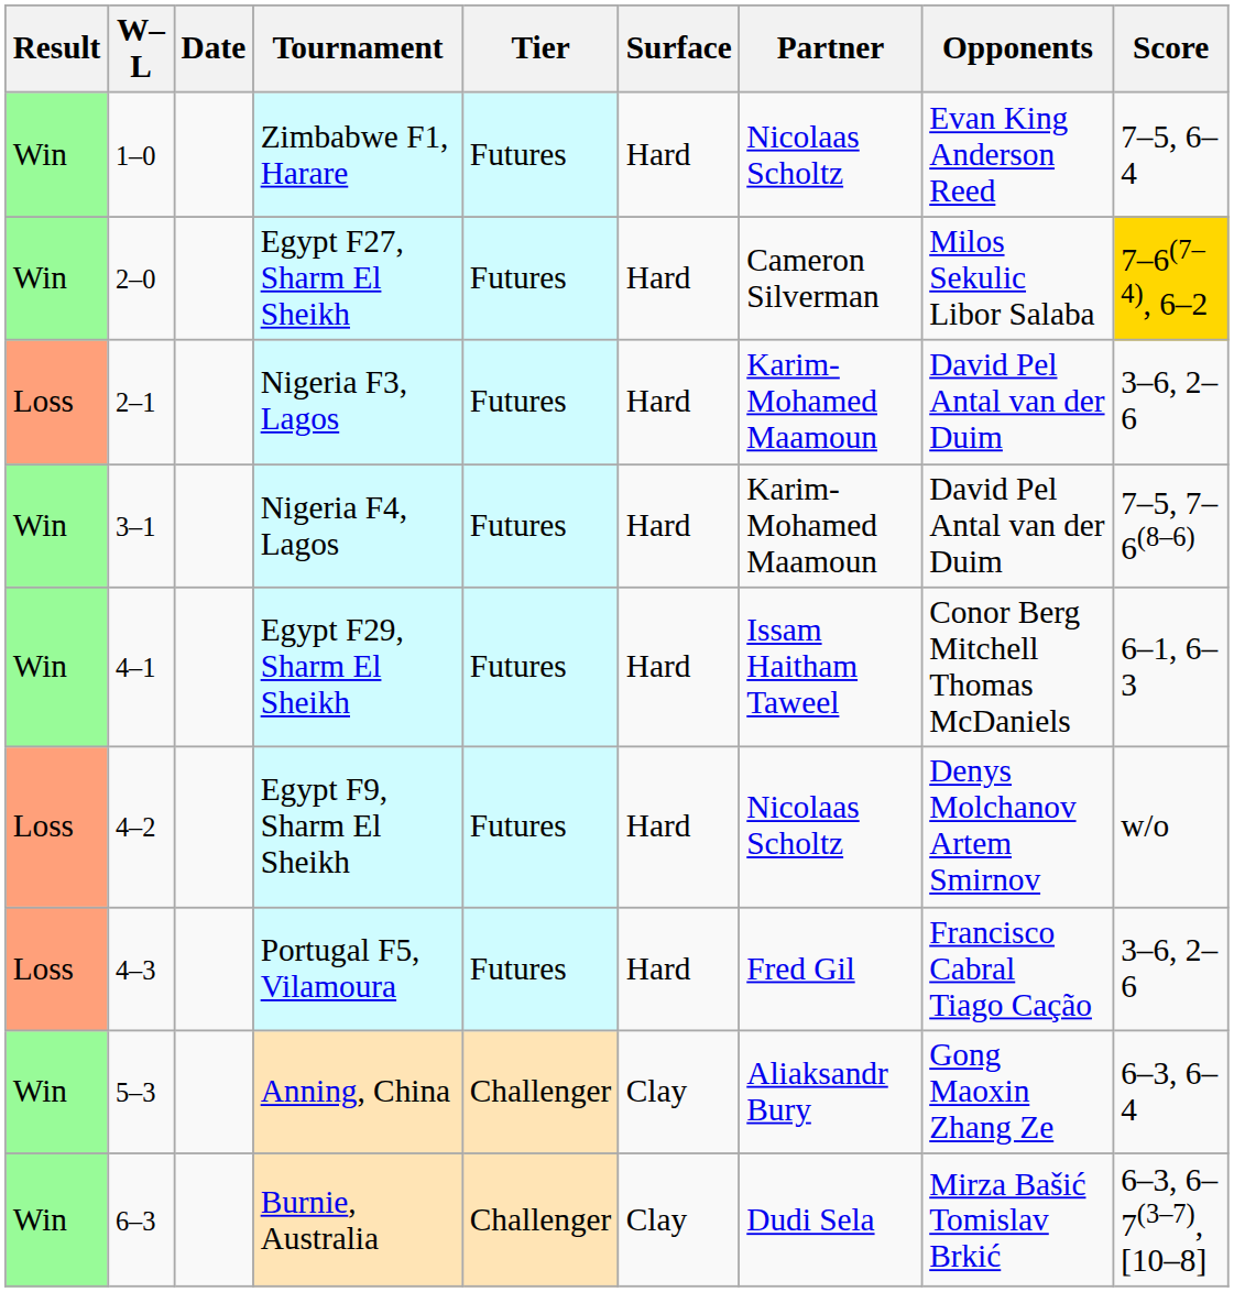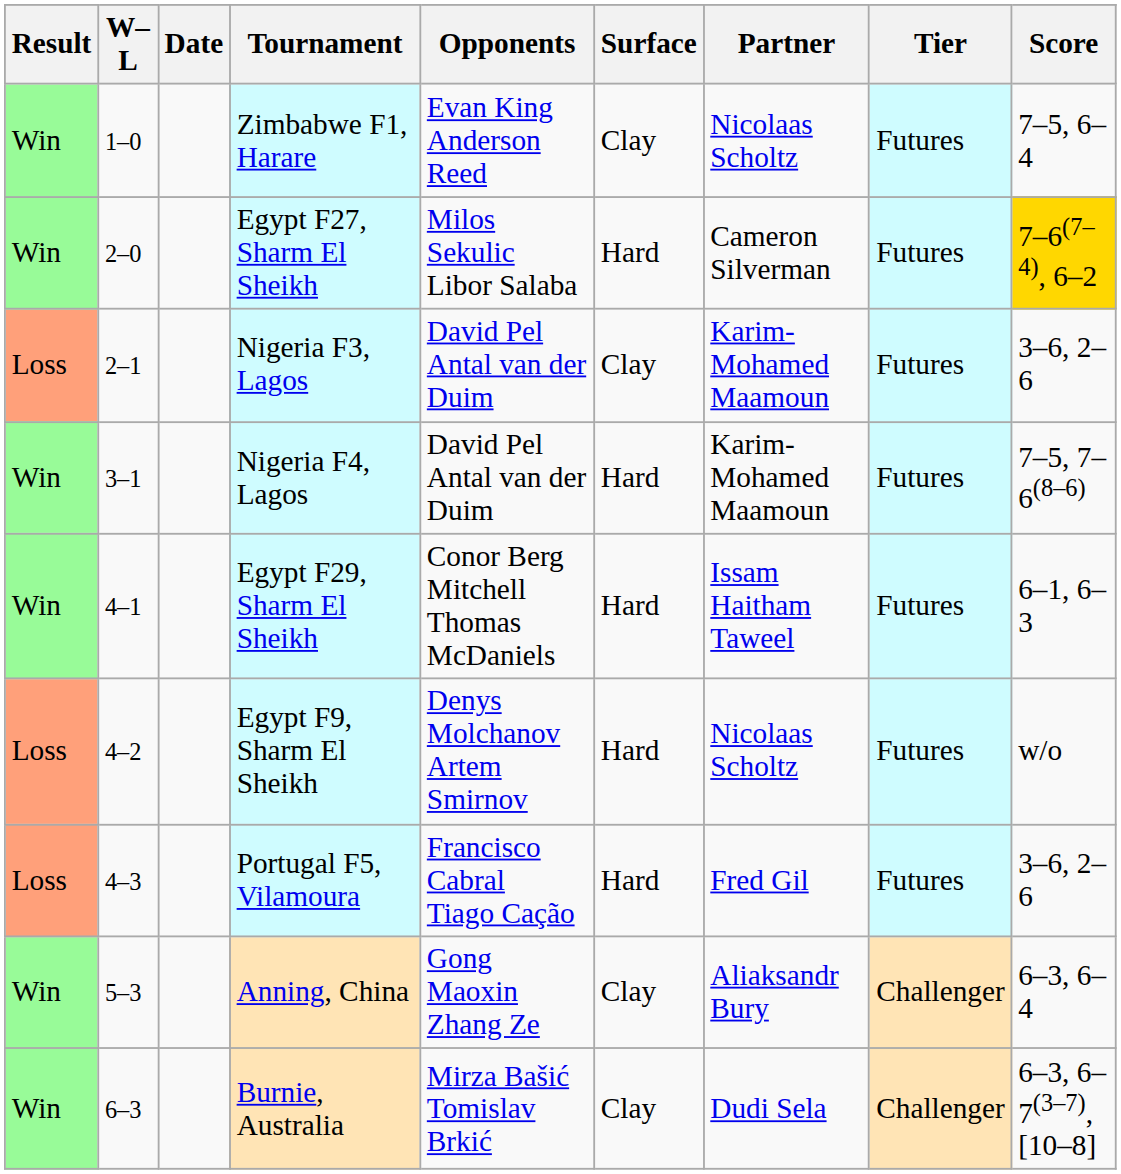columns swapped: Tier <-> Opponents
Zimbabwe F1, Harare | Surface: Hard -> Clay
Nigeria F3, Lagos | Surface: Hard -> Clay
